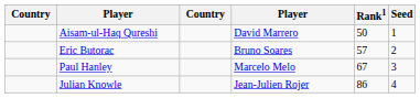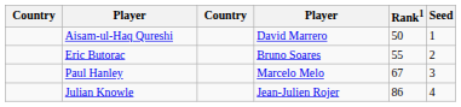Eric Butorac | Rank1: 57 -> 55
